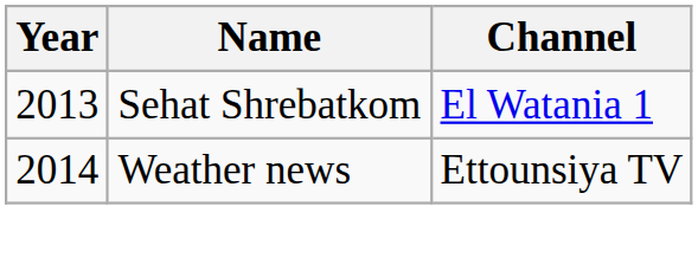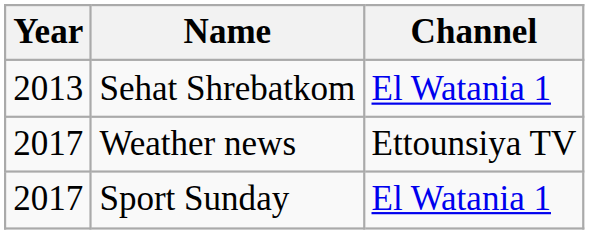Weather news | Year: 2014 -> 2017
+ row: 2017 | Sport Sunday | El Watania 1
